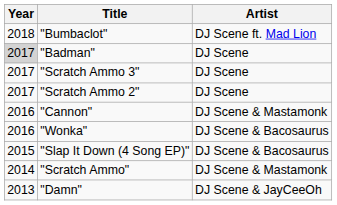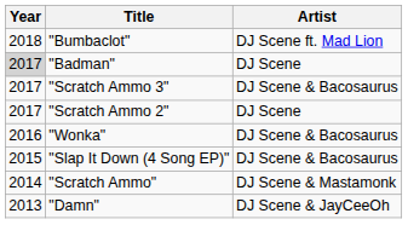"Scratch Ammo 3" | Artist: DJ Scene -> DJ Scene & Bacosaurus
- row: 2016 | "Cannon" | DJ Scene & Mastamonk
